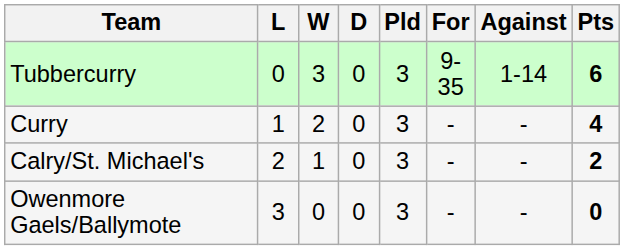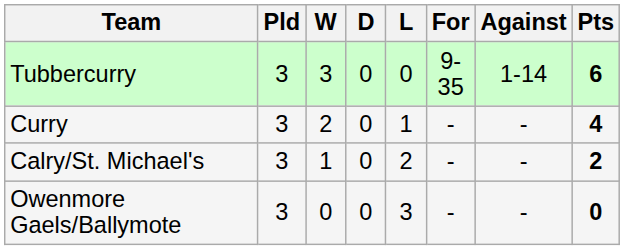columns swapped: Pld <-> L
